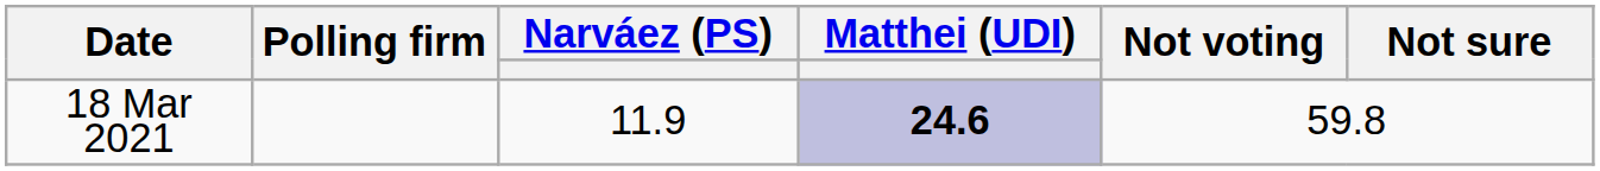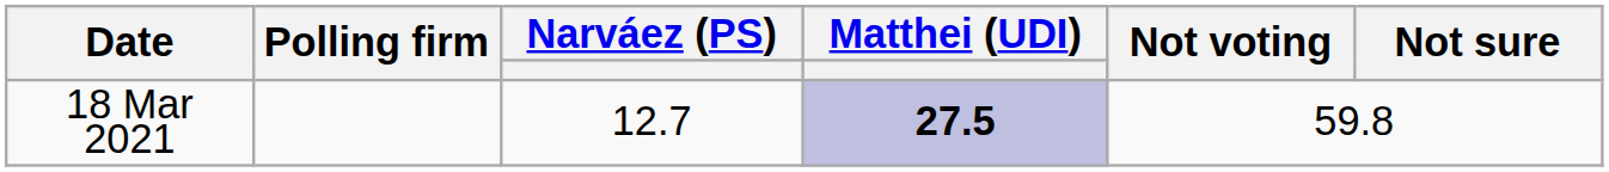18 Mar 2021 | Narváez (PS): 11.9 -> 12.7
18 Mar 2021 | Matthei (UDI): 24.6 -> 27.5
